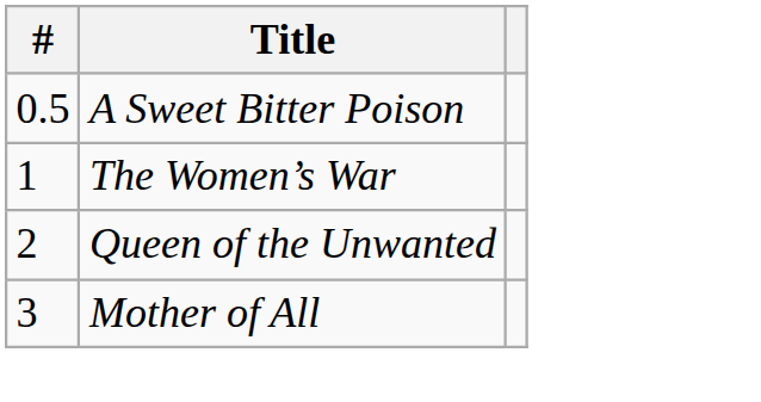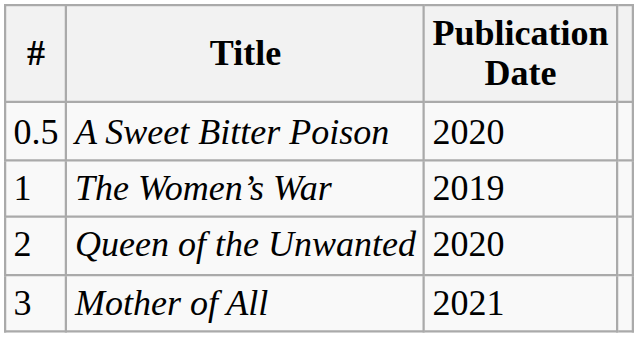+ column: Publication Date | 2020 | 2019 | 2020 | 2021
